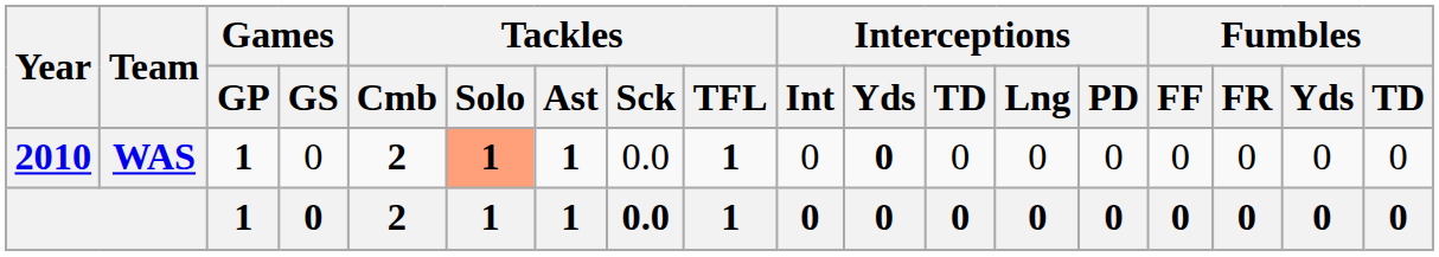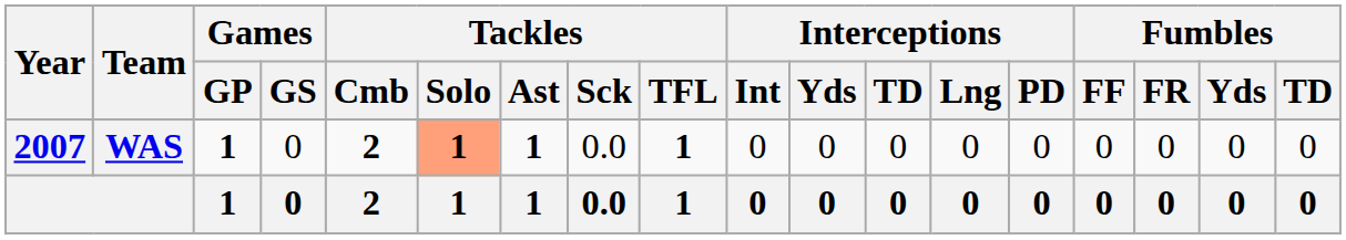WAS | Year: 2010 -> 2007
WAS | Interceptions / Yds: bold -> normal
